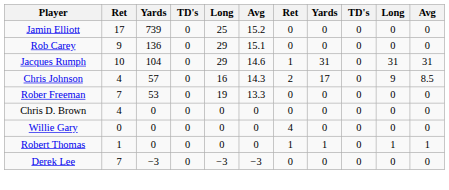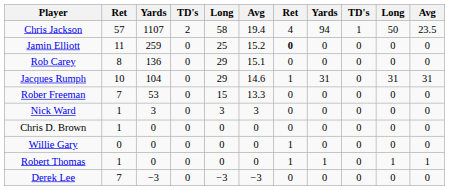+ row: Chris Jackson | 57 | 1107 | 2 | 58 | 19.4 | 4 | 94 | 1 | 50 | 23.5
Jamin Elliott | column 2: 17 -> 11
Jamin Elliott | column 3: 739 -> 259
Jamin Elliott | column 7: normal -> bold
Rob Carey | column 2: 9 -> 8
- row: Chris Johnson | 4 | 57 | 0 | 16 | 14.3 | 2 | 17 | 0 | 9 | 8.5
Rober Freeman | column 5: 19 -> 15
+ row: Nick Ward | 1 | 3 | 0 | 3 | 3 | 0 | 0 | 0 | 0 | 0
Chris D. Brown | column 2: 4 -> 1
Willie Gary | column 7: 4 -> 1
